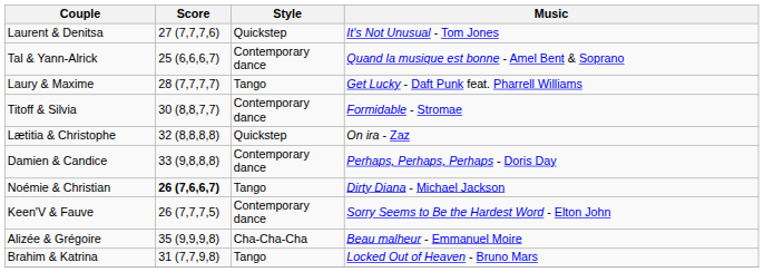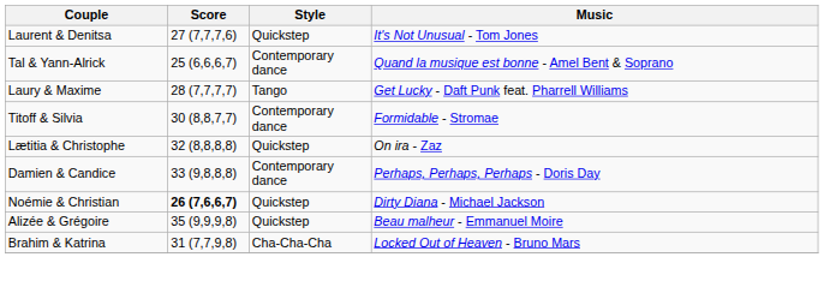Noémie & Christian | Style: Tango -> Quickstep
- row: Keen'V & Fauve | 26 (7,7,7,5) | Contemporary dance | Sorry Seems to Be the Hardest Word - Elton John
Alizée & Grégoire | Style: Cha-Cha-Cha -> Quickstep
Brahim & Katrina | Style: Tango -> Cha-Cha-Cha
